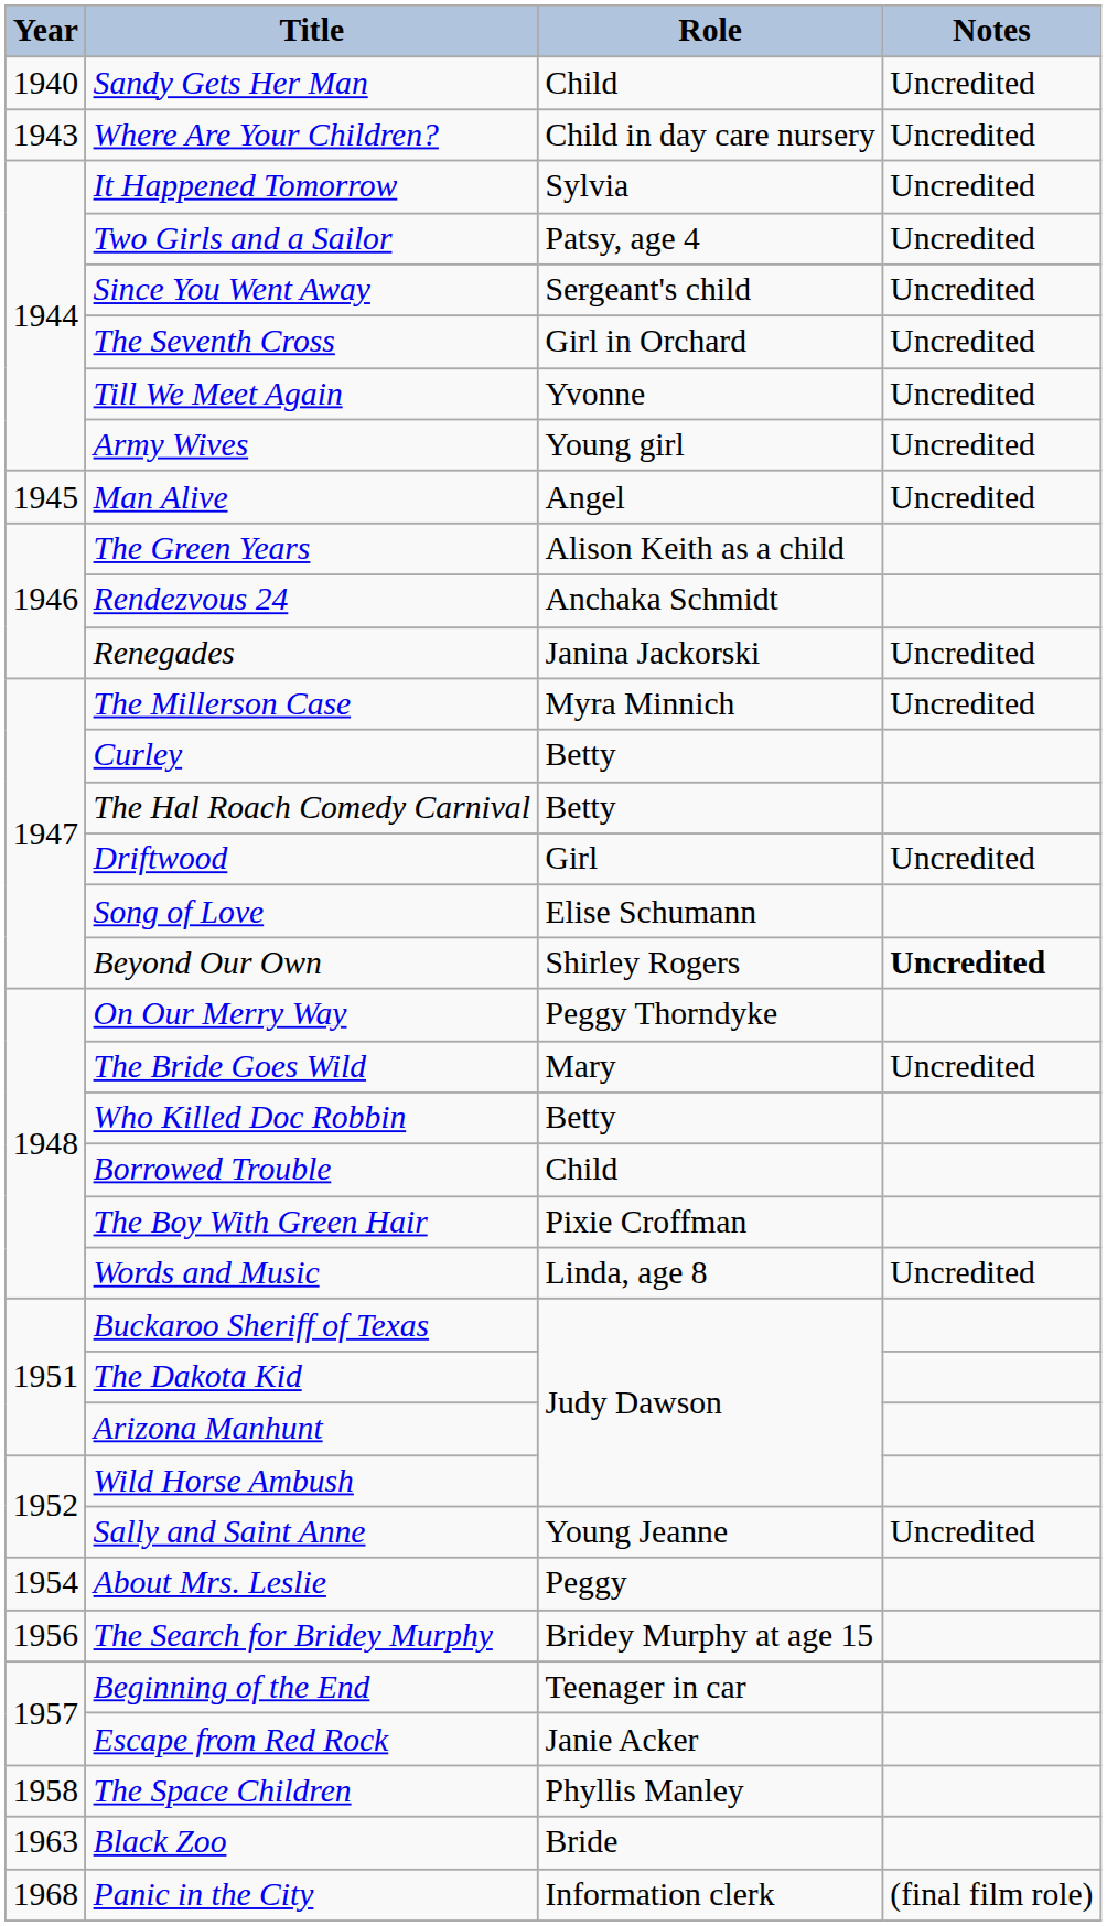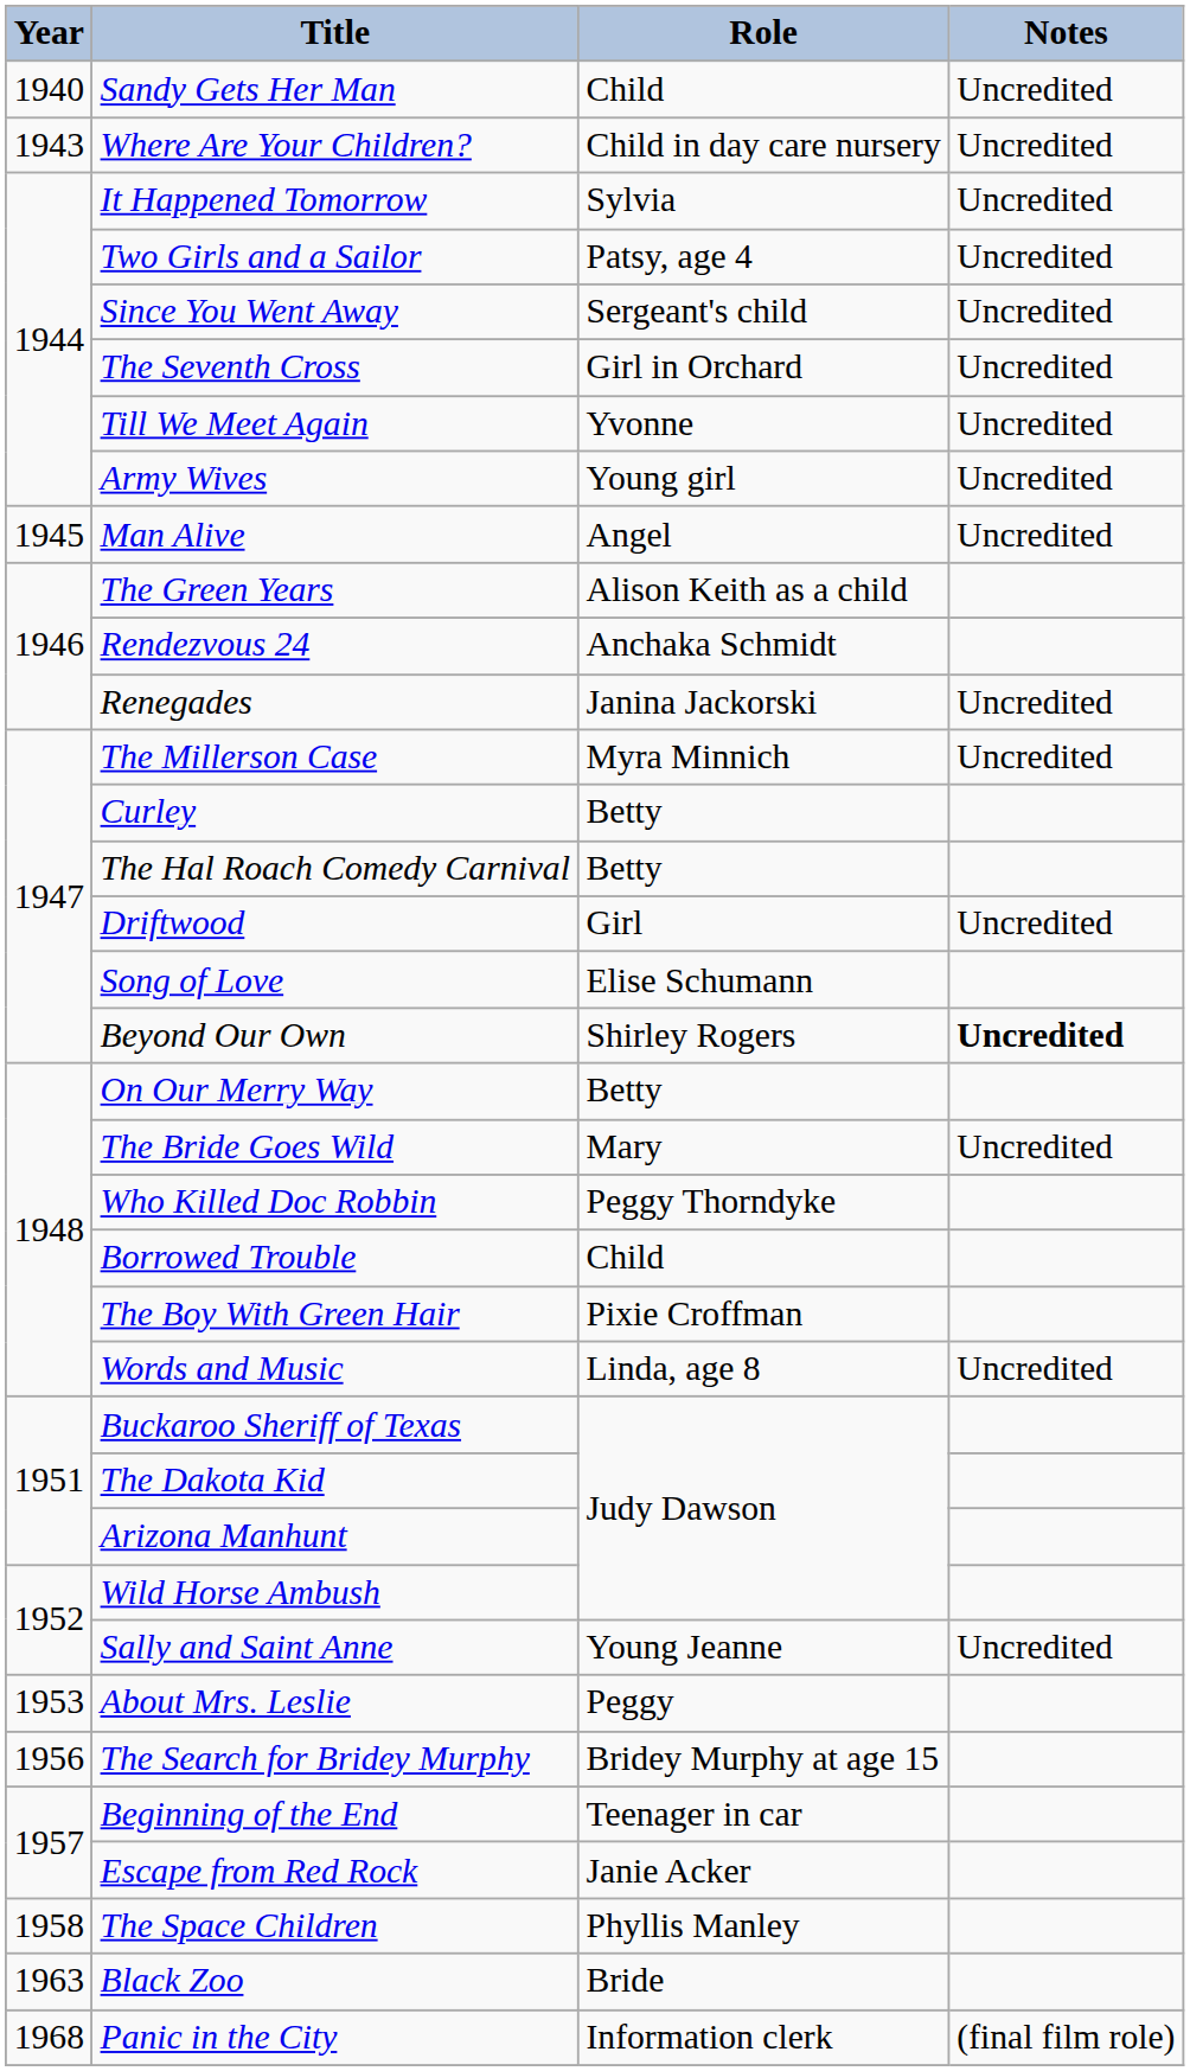On Our Merry Way | Role: Peggy Thorndyke -> Betty
Who Killed Doc Robbin | Role: Betty -> Peggy Thorndyke
About Mrs. Leslie | Year: 1954 -> 1953
